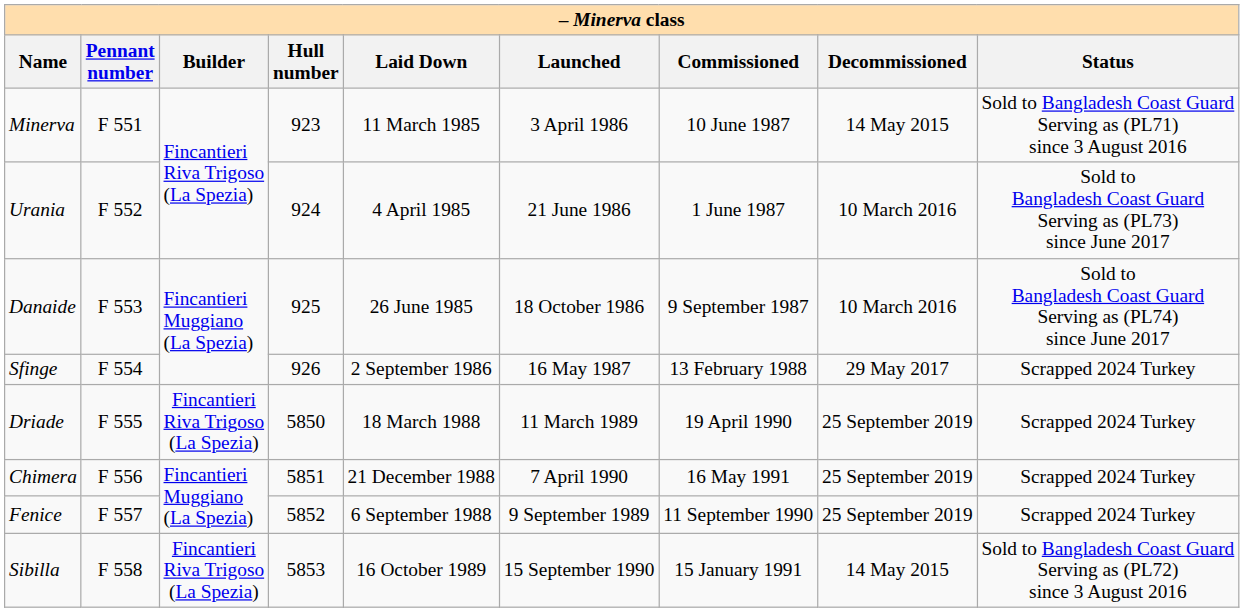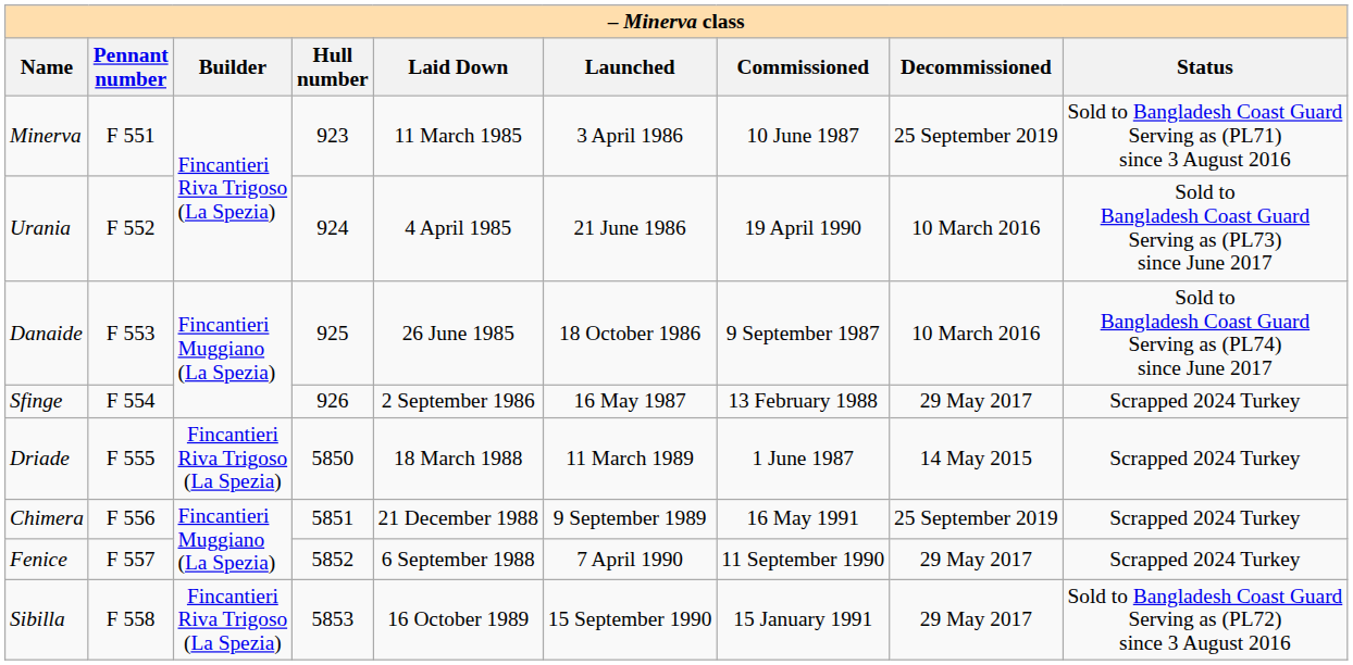Minerva | Decommissioned: 14 May 2015 -> 25 September 2019
Urania | Commissioned: 1 June 1987 -> 19 April 1990
Driade | Commissioned: 19 April 1990 -> 1 June 1987
Driade | Decommissioned: 25 September 2019 -> 14 May 2015
Chimera | Launched: 7 April 1990 -> 9 September 1989
Fenice | Launched: 9 September 1989 -> 7 April 1990
Fenice | Decommissioned: 25 September 2019 -> 29 May 2017
Sibilla | Decommissioned: 14 May 2015 -> 29 May 2017
